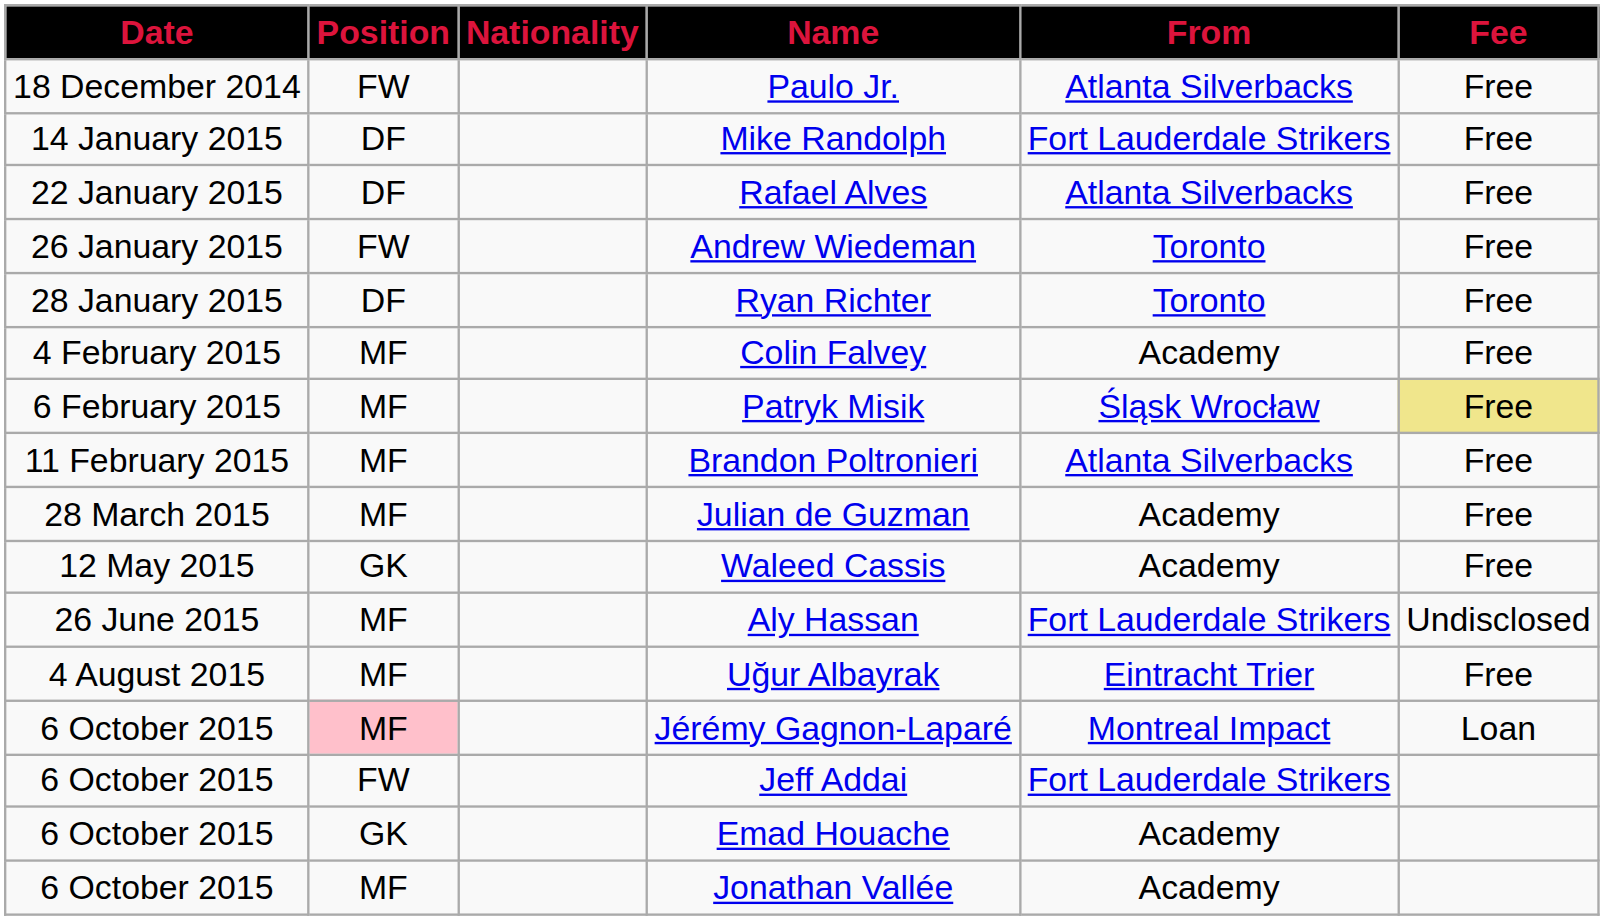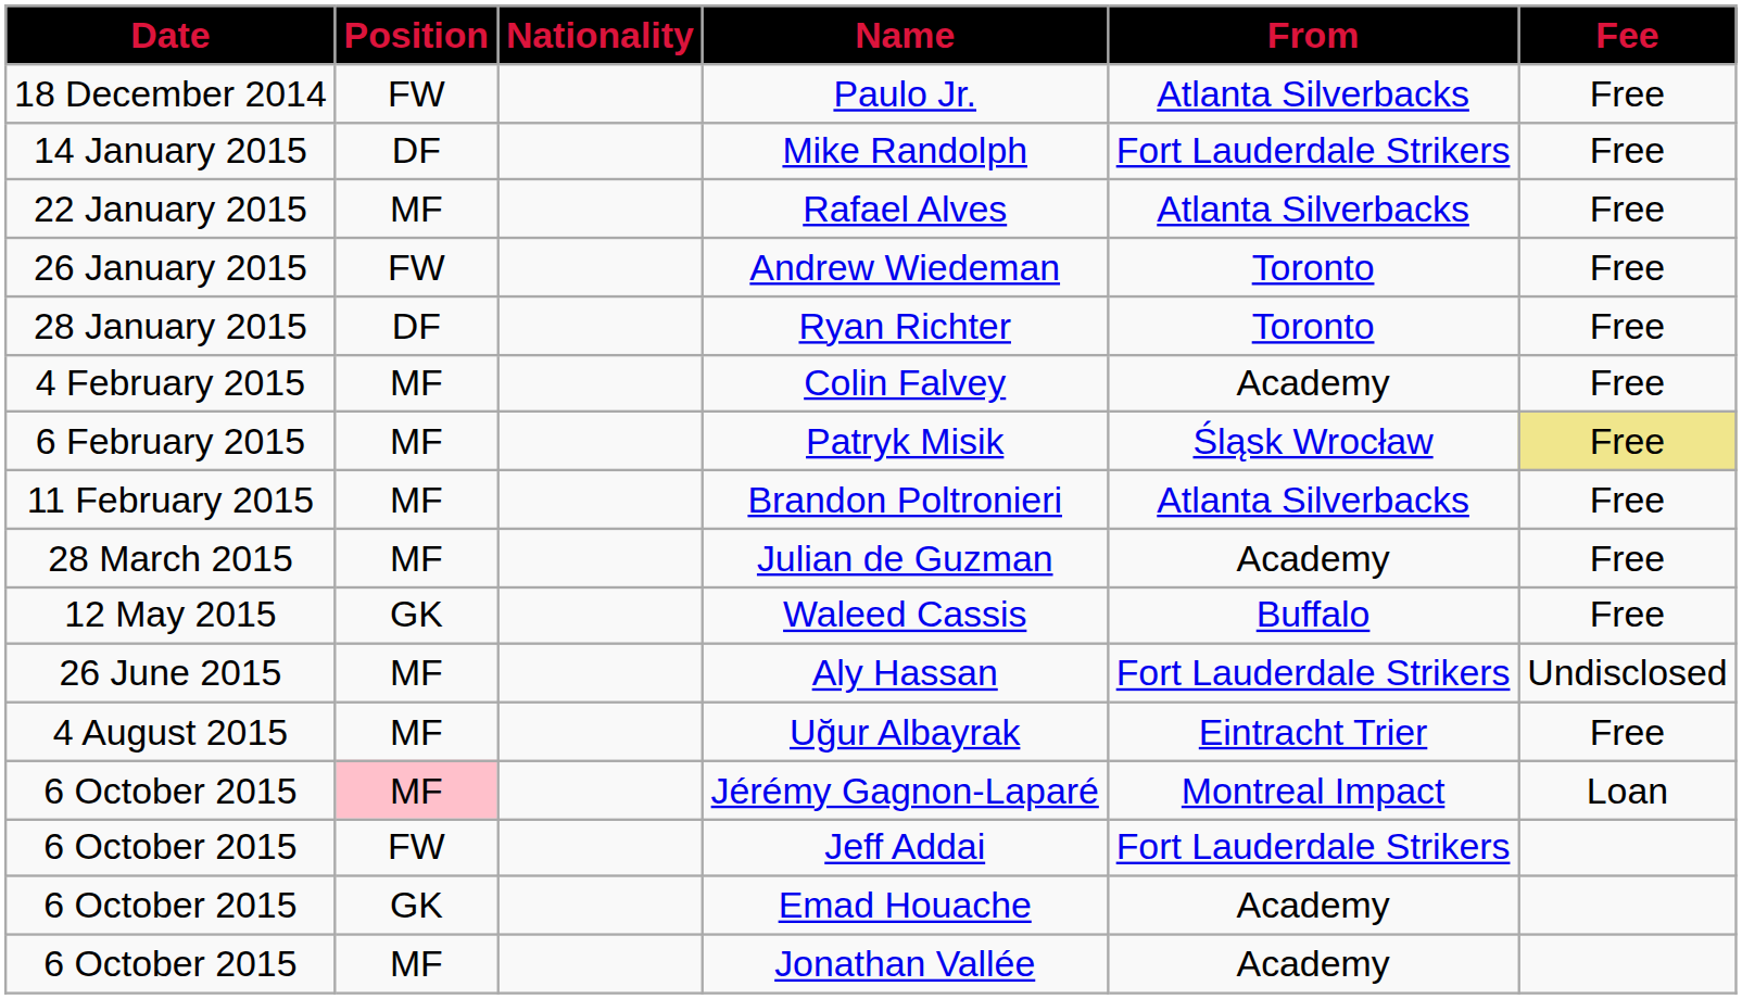Rafael Alves | Position: DF -> MF
Waleed Cassis | From: Academy -> Buffalo
